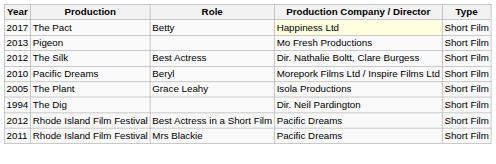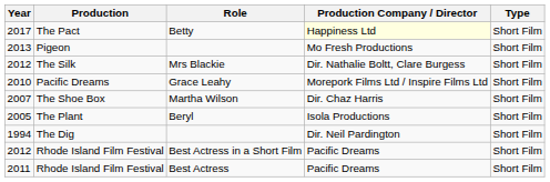2012 / The Silk | Role: Best Actress -> Mrs Blackie
2010 | Role: Beryl -> Grace Leahy
+ row: 2007 | The Shoe Box | Martha Wilson | Dir. Chaz Harris | Short Film
2005 | Role: Grace Leahy -> Beryl
2011 | Role: Mrs Blackie -> Best Actress
